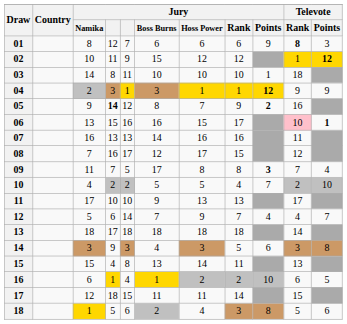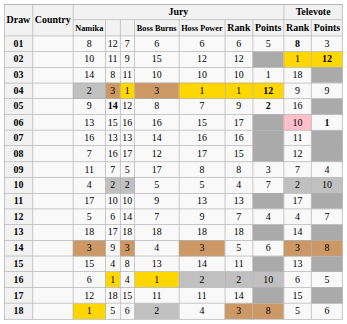01 | Jury / Points: 9 -> 5
09 | Jury / Points: bold -> normal
